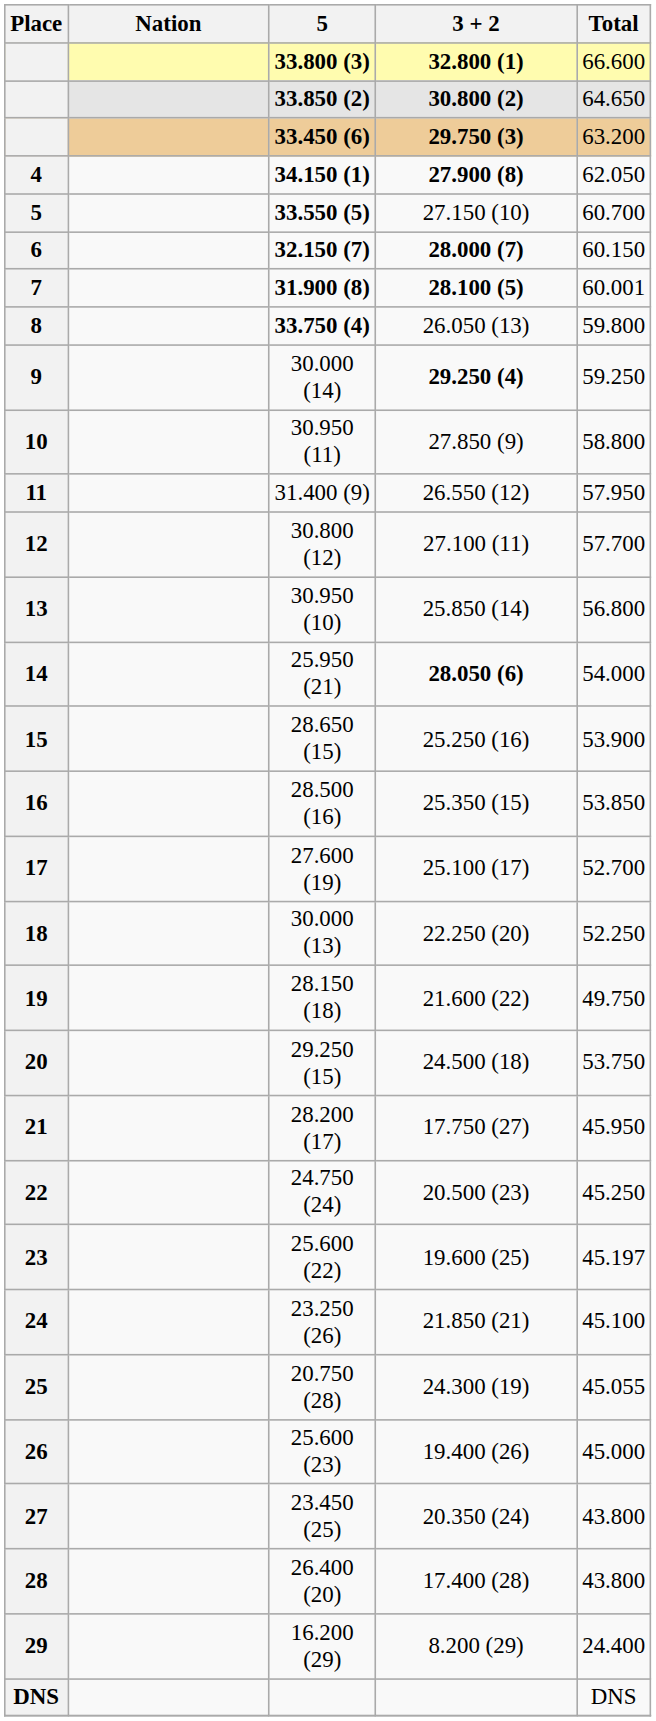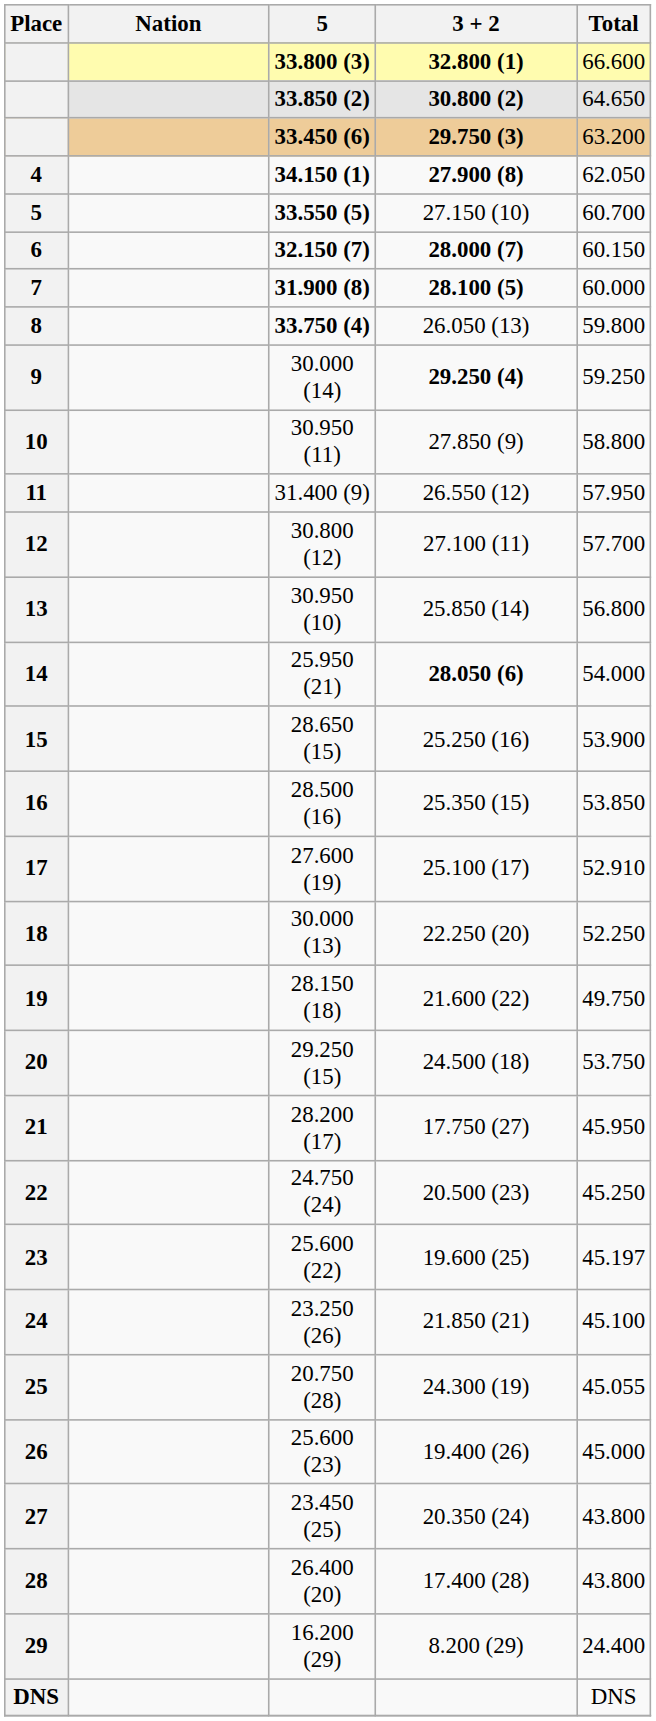31.900 (8) | Total: 60.001 -> 60.000
27.600 (19) | Total: 52.700 -> 52.910
